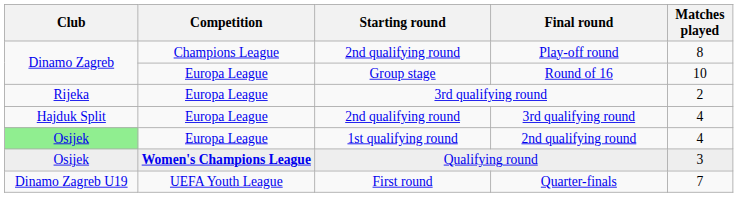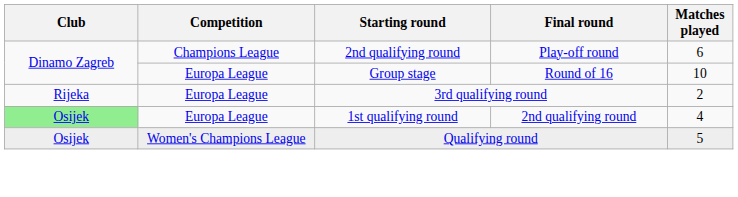2nd qualifying round / Play-off round | Matches played: 8 -> 6
- row: Hajduk Split | Europa League | 2nd qualifying round | 3rd qualifying round | 4
Qualifying round | Competition: bold -> normal
Qualifying round | Matches played: 3 -> 5
- row: Dinamo Zagreb U19 | UEFA Youth League | First round | Quarter-finals | 7
